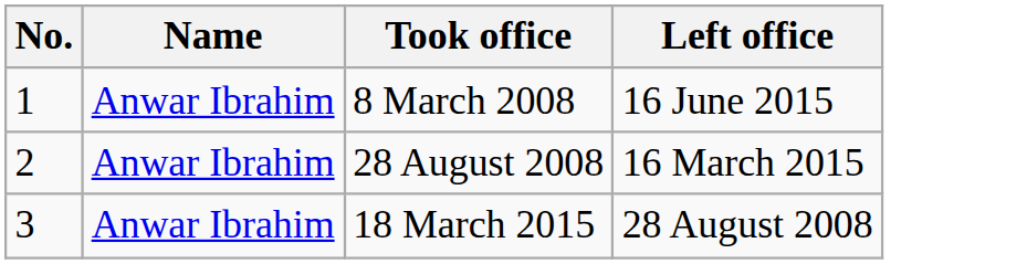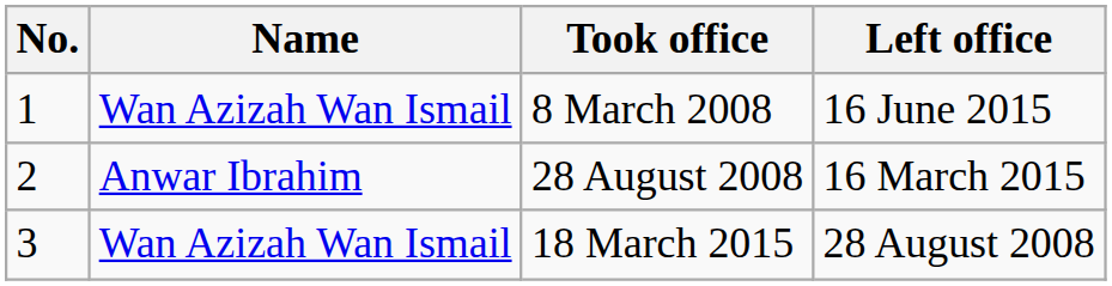8 March 2008 | Name: Anwar Ibrahim -> Wan Azizah Wan Ismail
18 March 2015 | Name: Anwar Ibrahim -> Wan Azizah Wan Ismail
